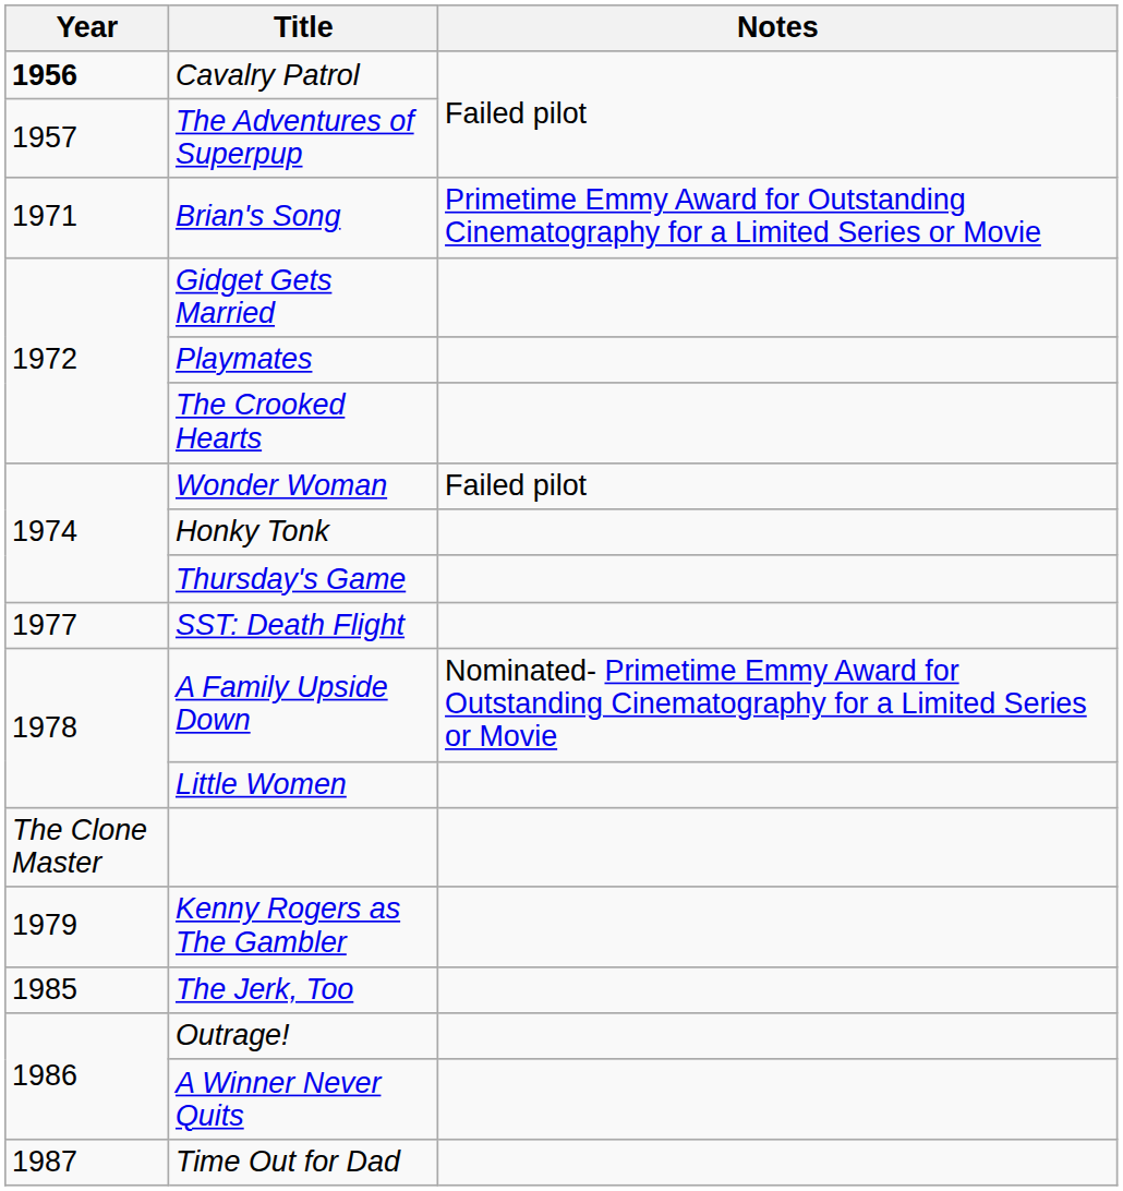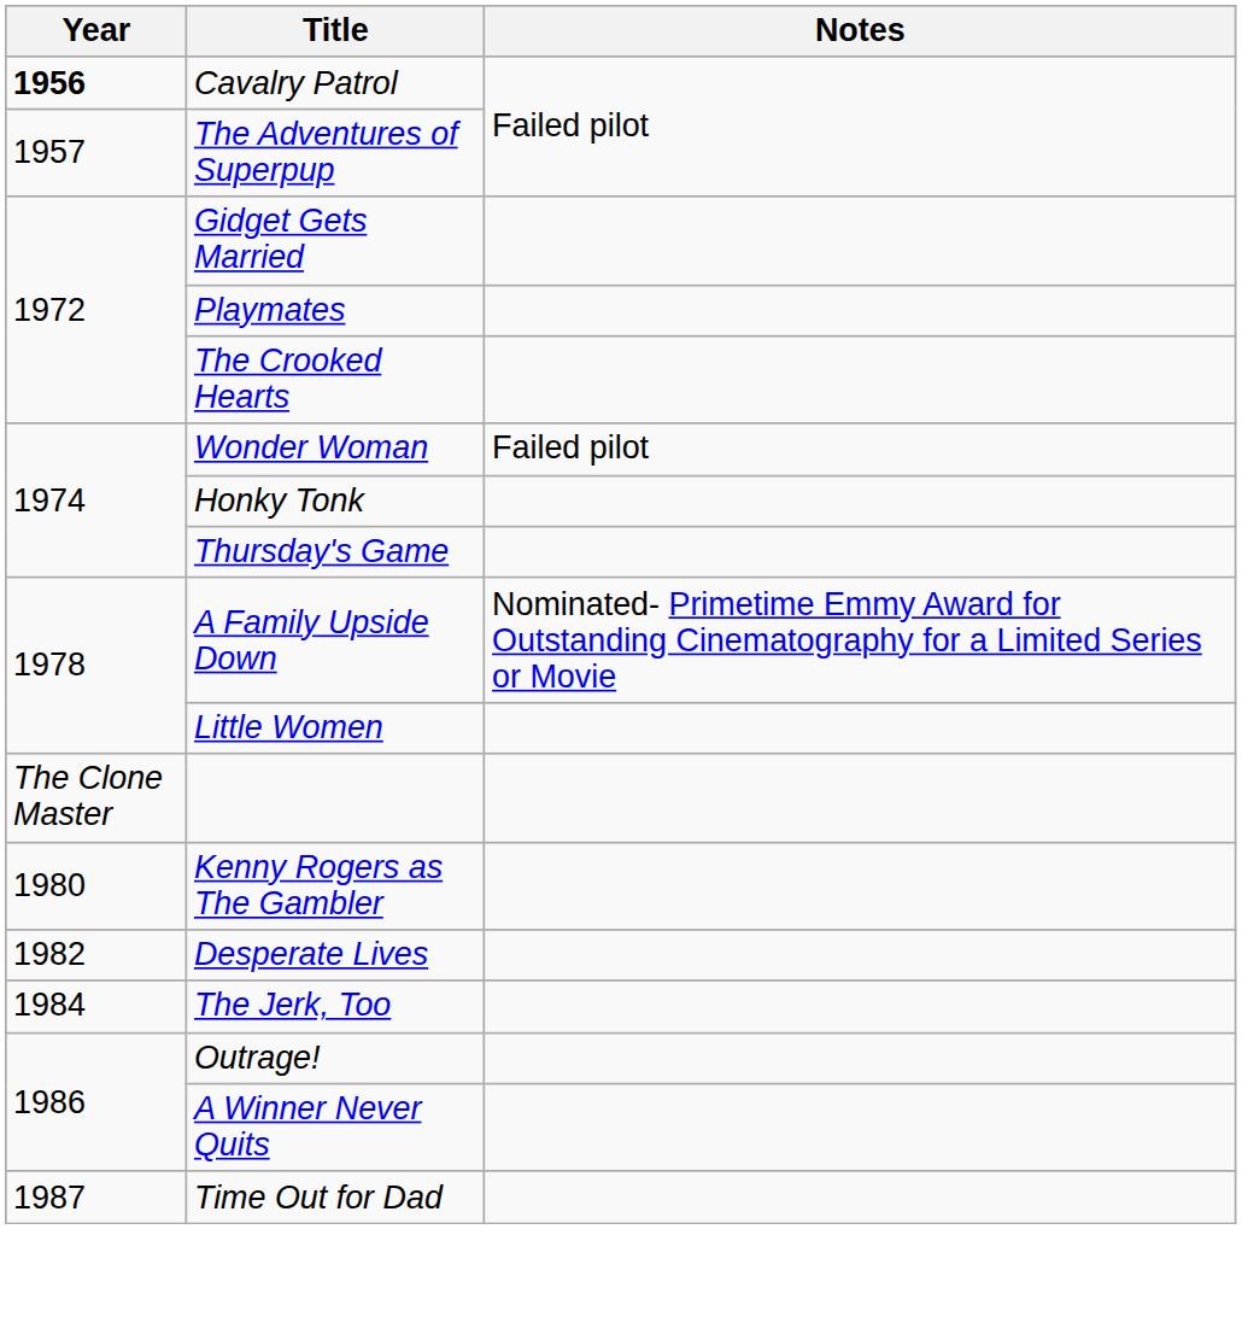- row: 1971 | Brian's Song | Primetime Emmy Award for Outstanding Cinematography for a Limited Series or Movie
- row: 1977 | SST: Death Flight
Kenny Rogers as The Gambler | Year: 1979 -> 1980
+ row: 1982 | Desperate Lives
The Jerk, Too | Year: 1985 -> 1984
